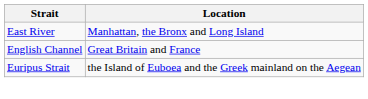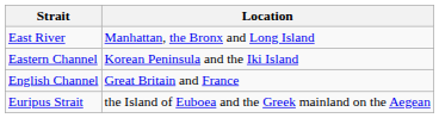+ row: Eastern Channel | Korean Peninsula and the Iki Island
